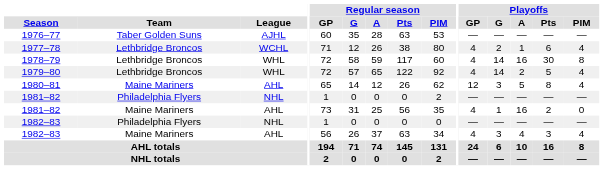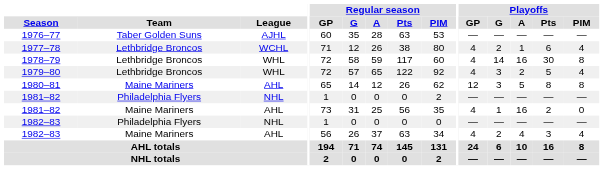1979–80 | Playoffs / G: 14 -> 3
1980–81 | Playoffs / PIM: 4 -> 8
1982–83 / AHL | Playoffs / G: 3 -> 2
